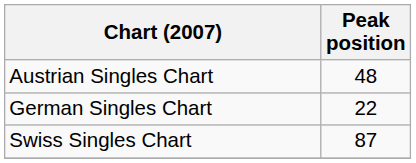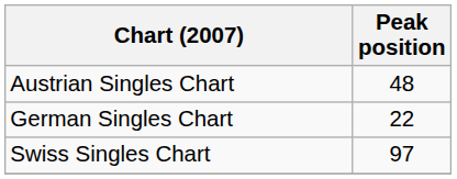Swiss Singles Chart | Peak position: 87 -> 97
